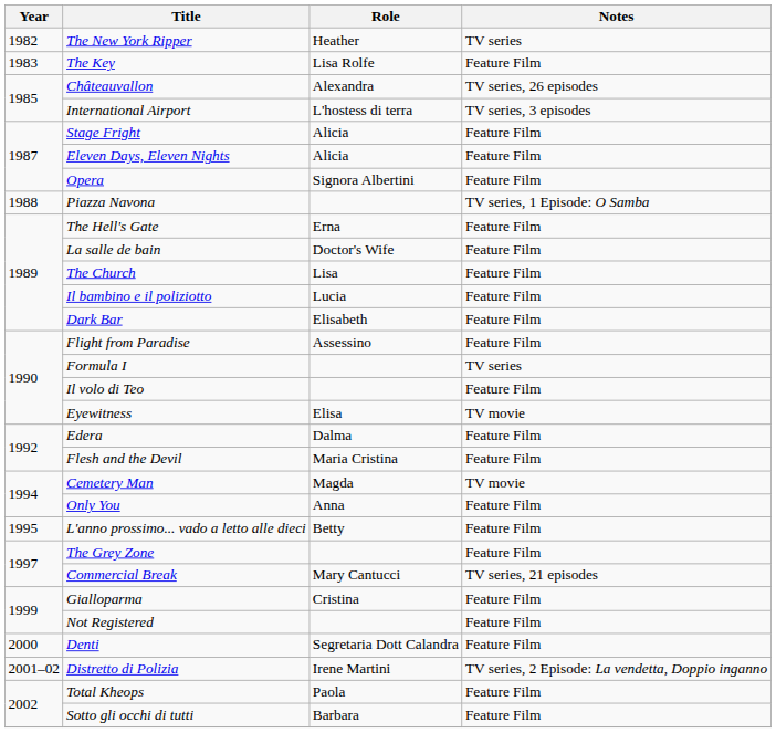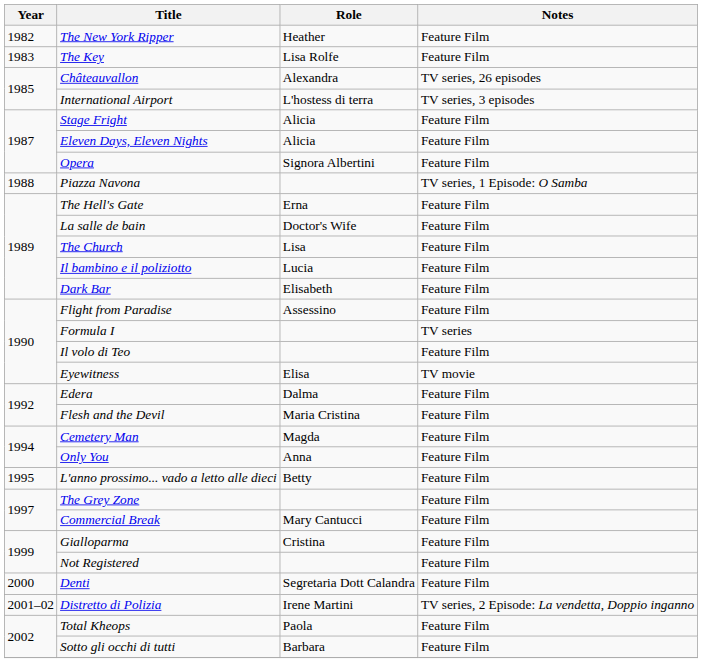The New York Ripper | Notes: TV series -> Feature Film
Cemetery Man | Notes: TV movie -> Feature Film
Commercial Break | Notes: TV series, 21 episodes -> Feature Film
